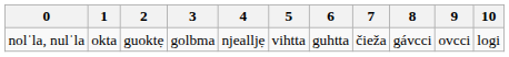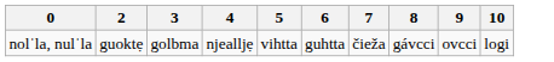- column: 1 | okta
